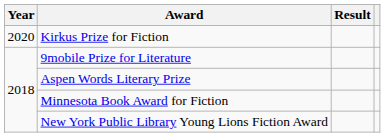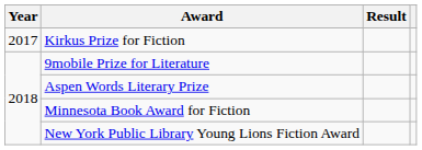Kirkus Prize for Fiction | Year: 2020 -> 2017
